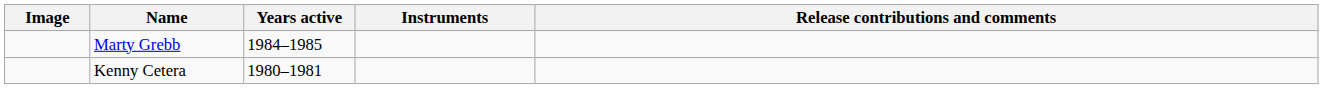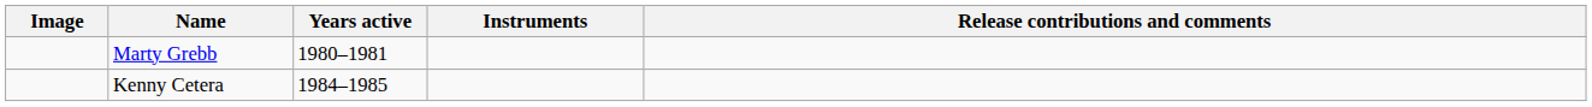Marty Grebb | Years active: 1984–1985 -> 1980–1981
Kenny Cetera | Years active: 1980–1981 -> 1984–1985
